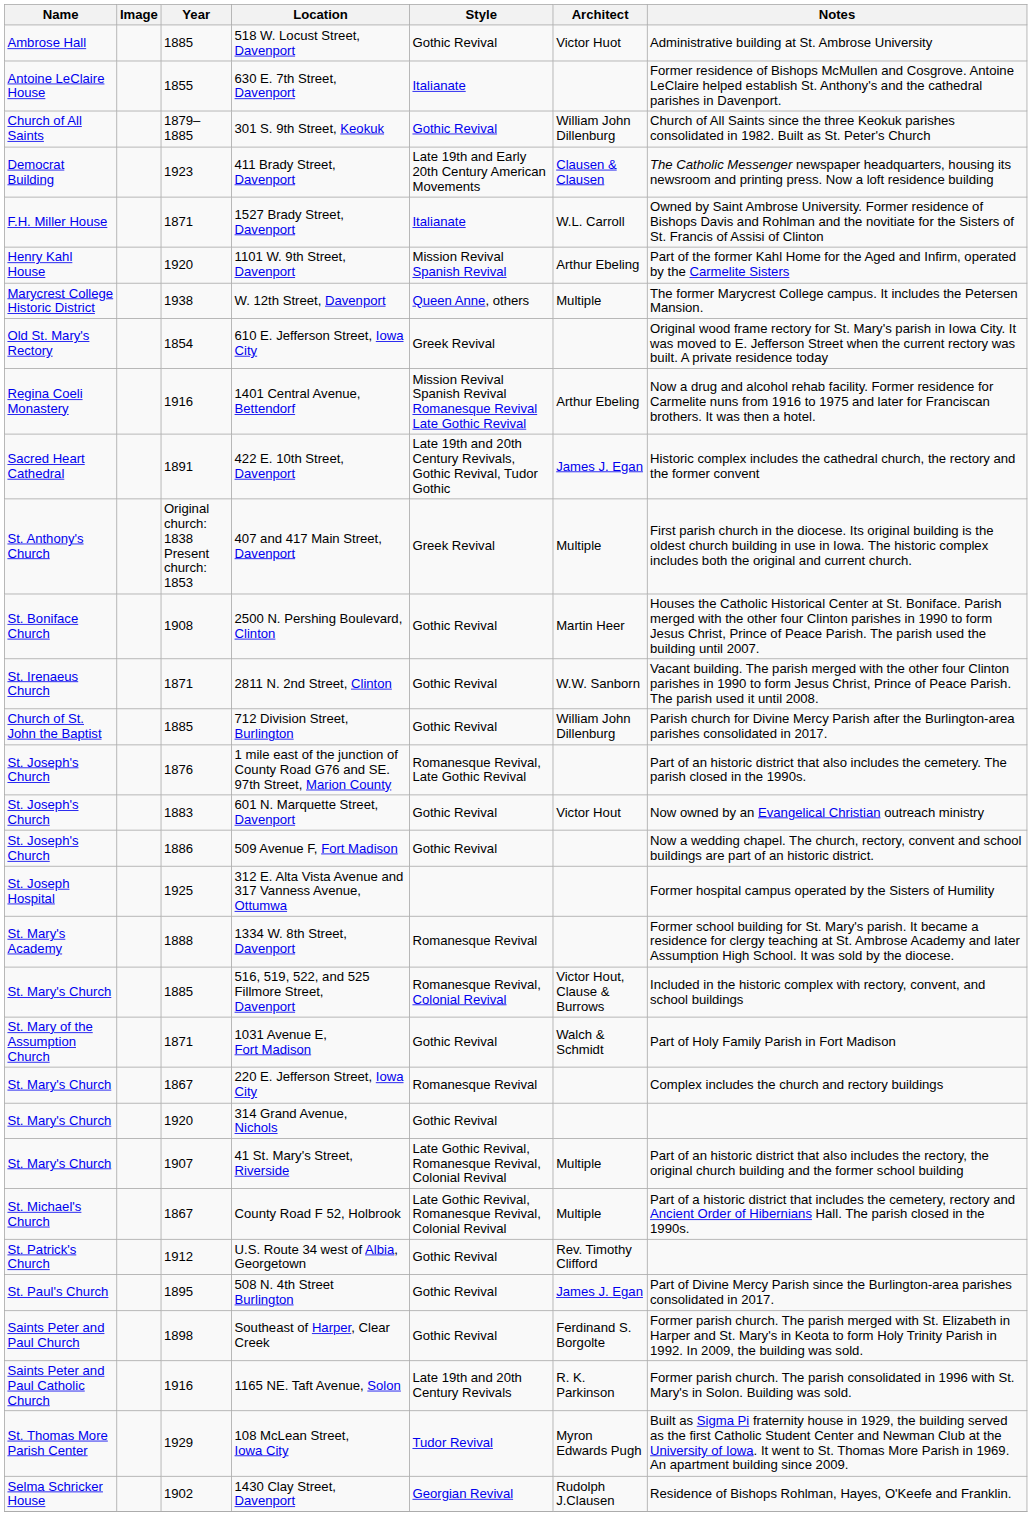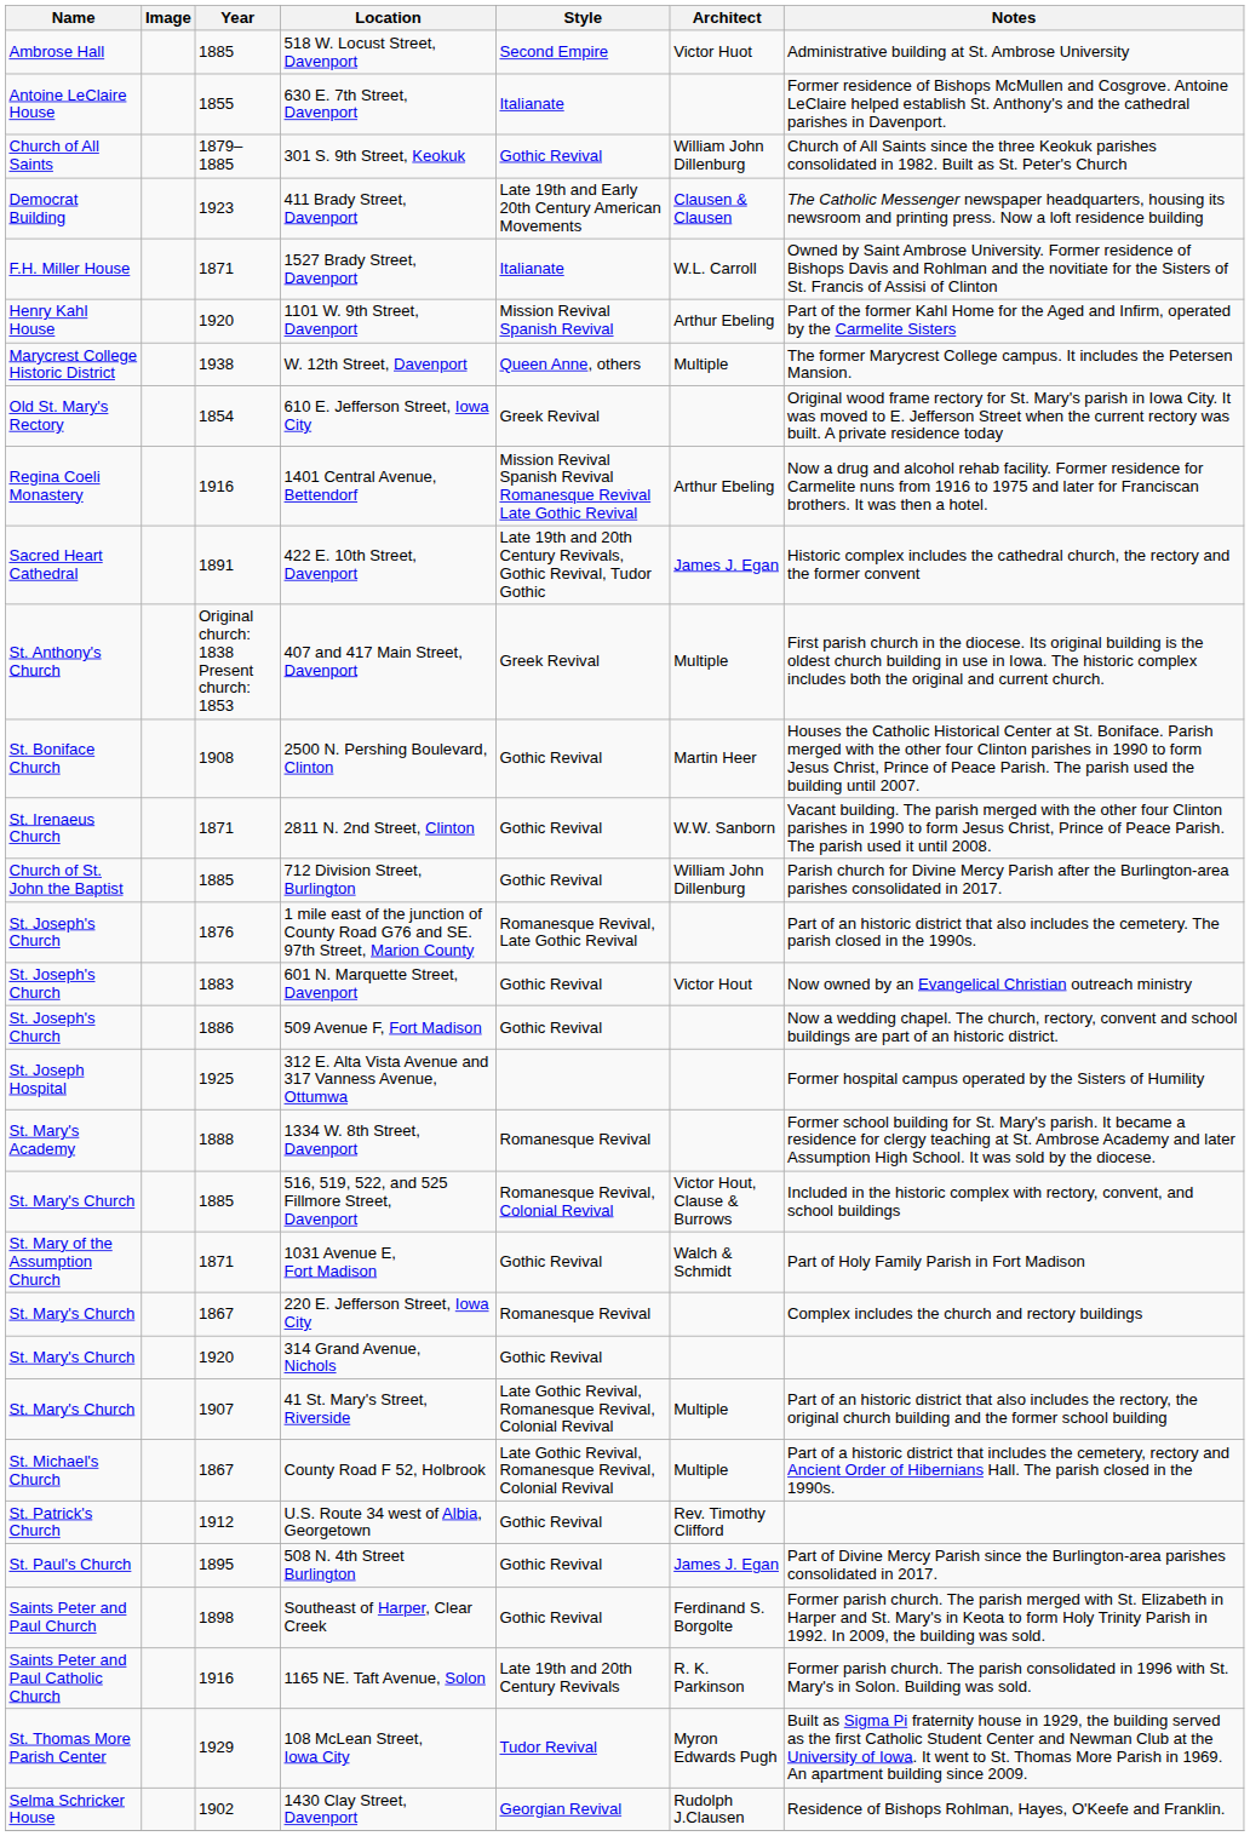518 W. Locust Street, Davenport | Style: Gothic Revival -> Second Empire
